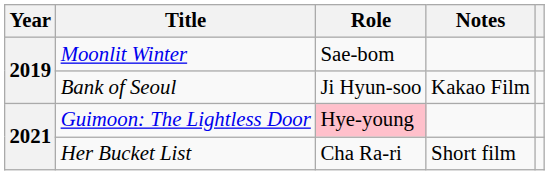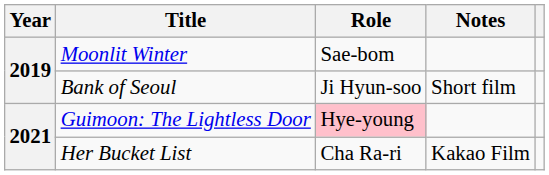Bank of Seoul | Notes: Kakao Film -> Short film
Her Bucket List | Notes: Short film -> Kakao Film
